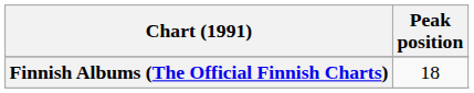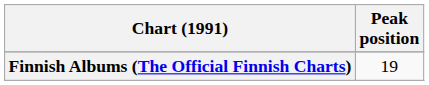Finnish Albums (The Official Finnish Charts) | Peak position: 18 -> 19
